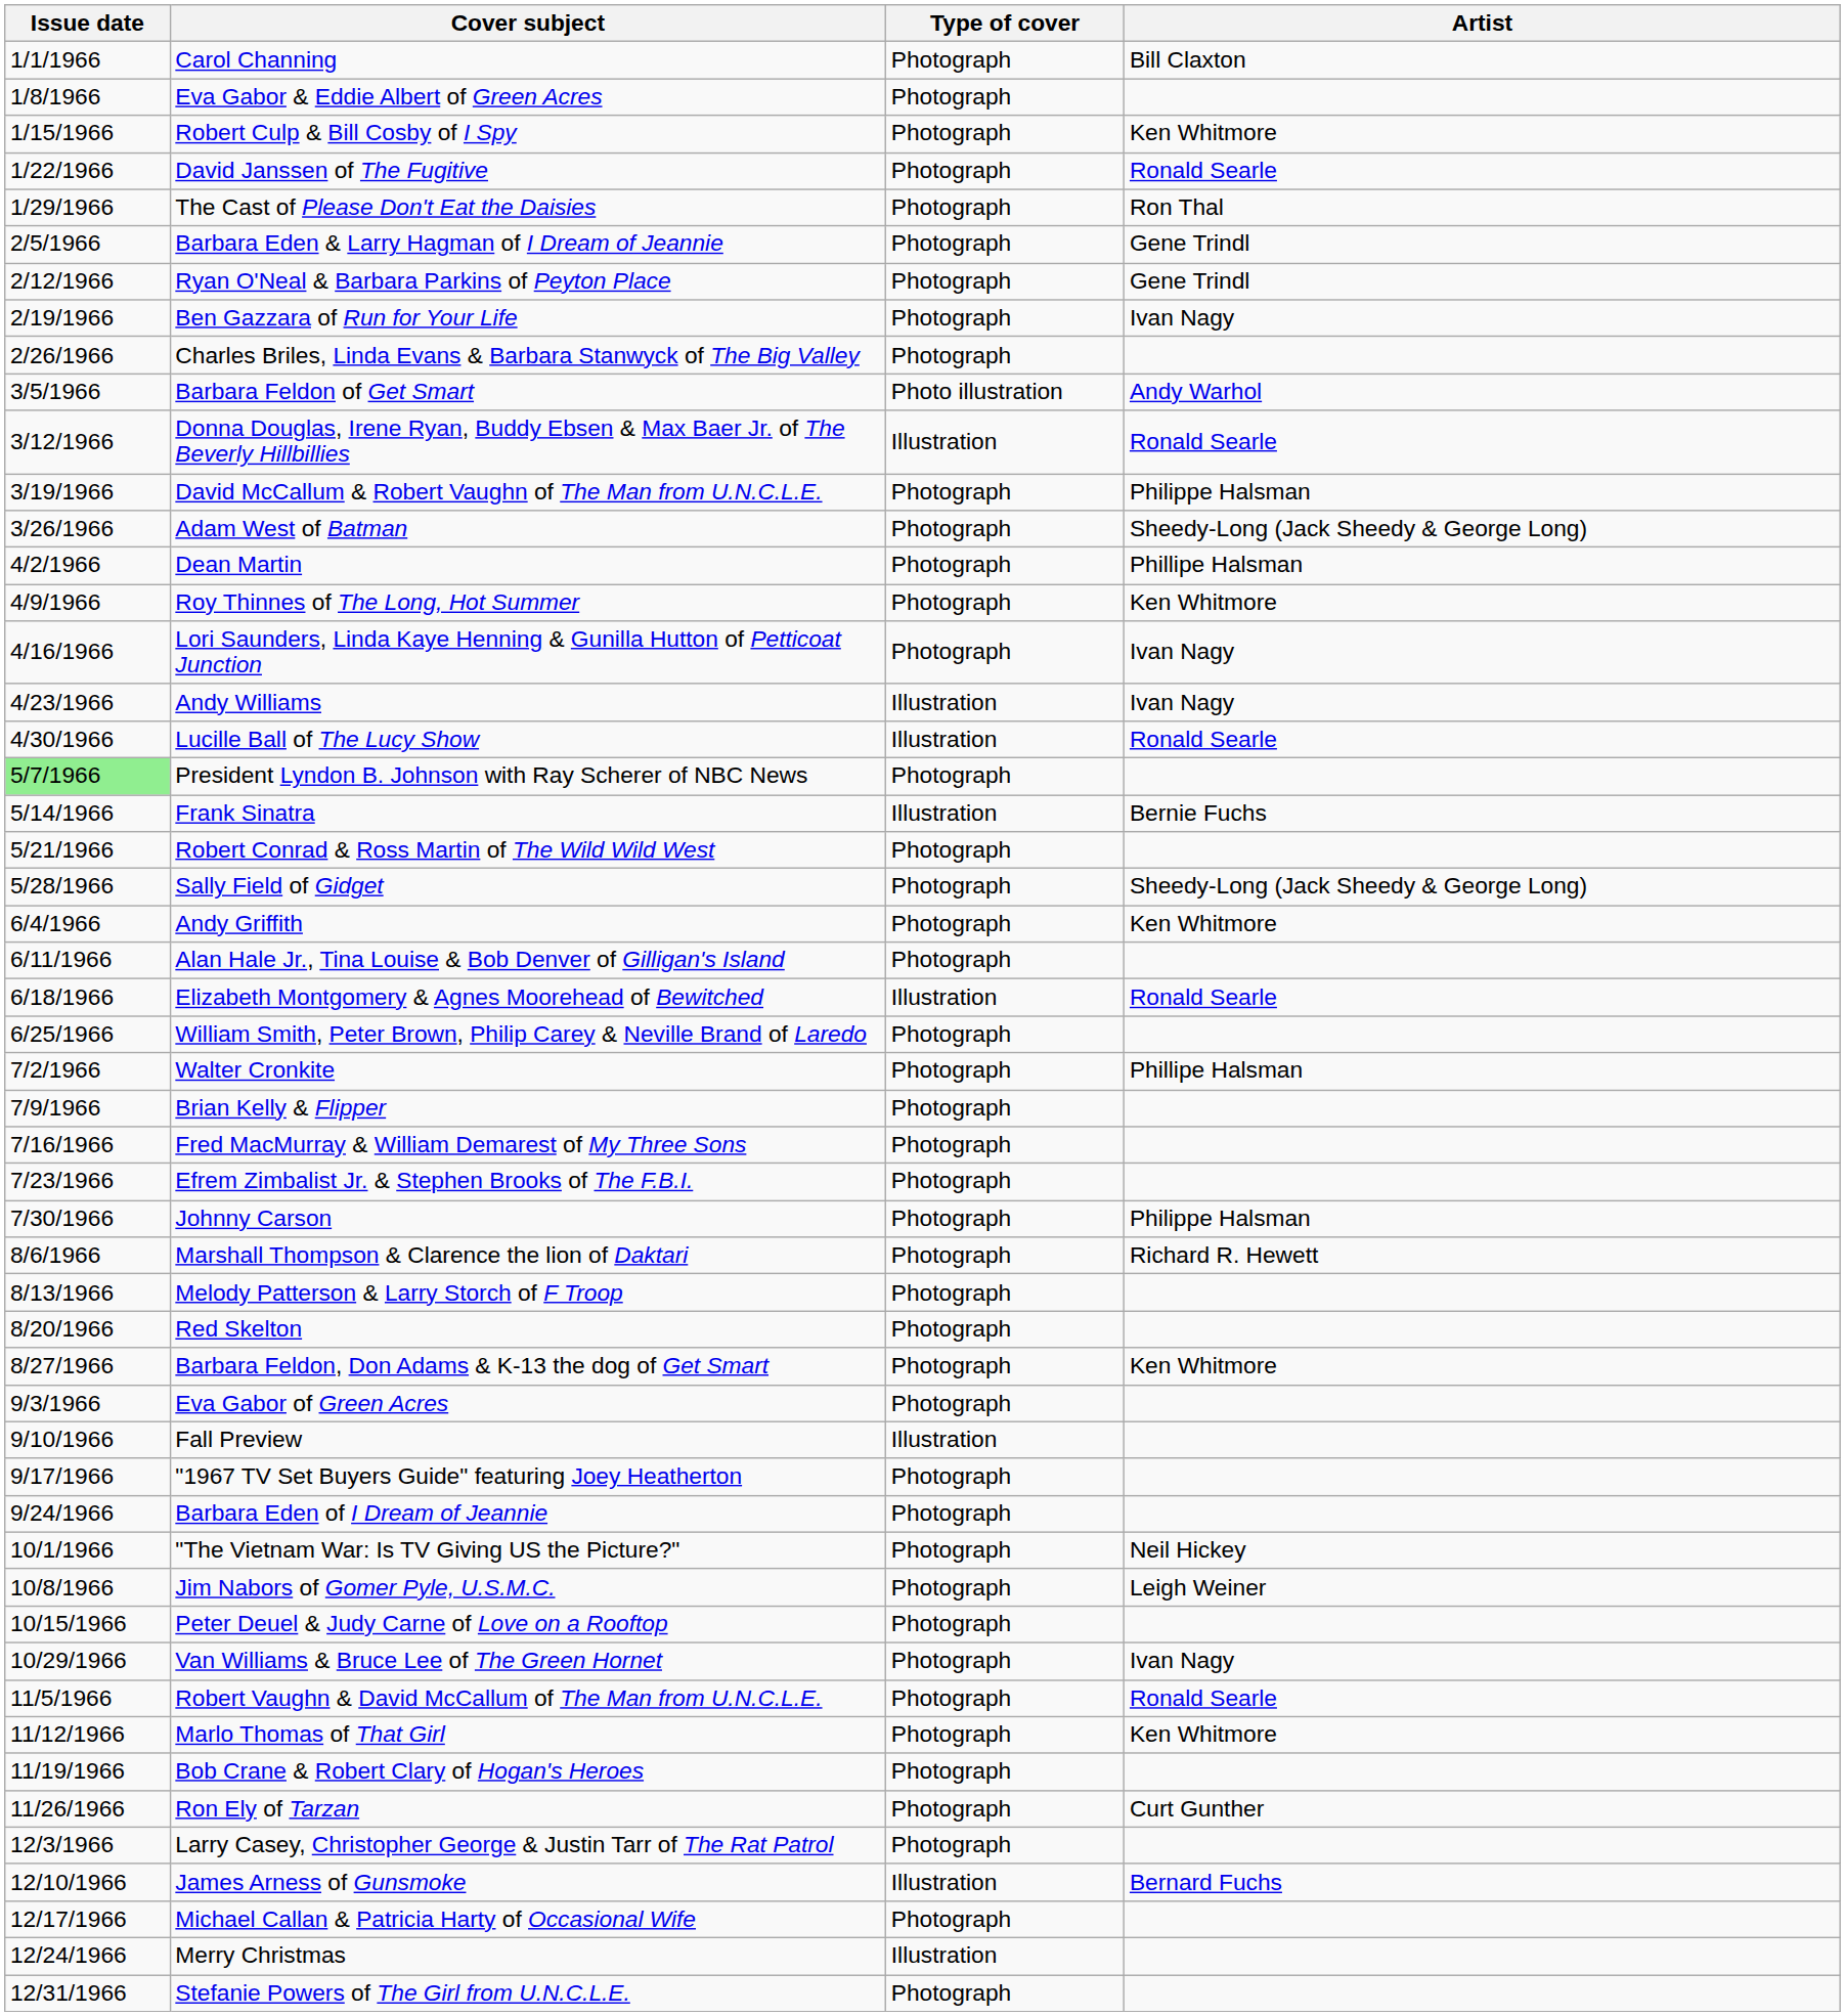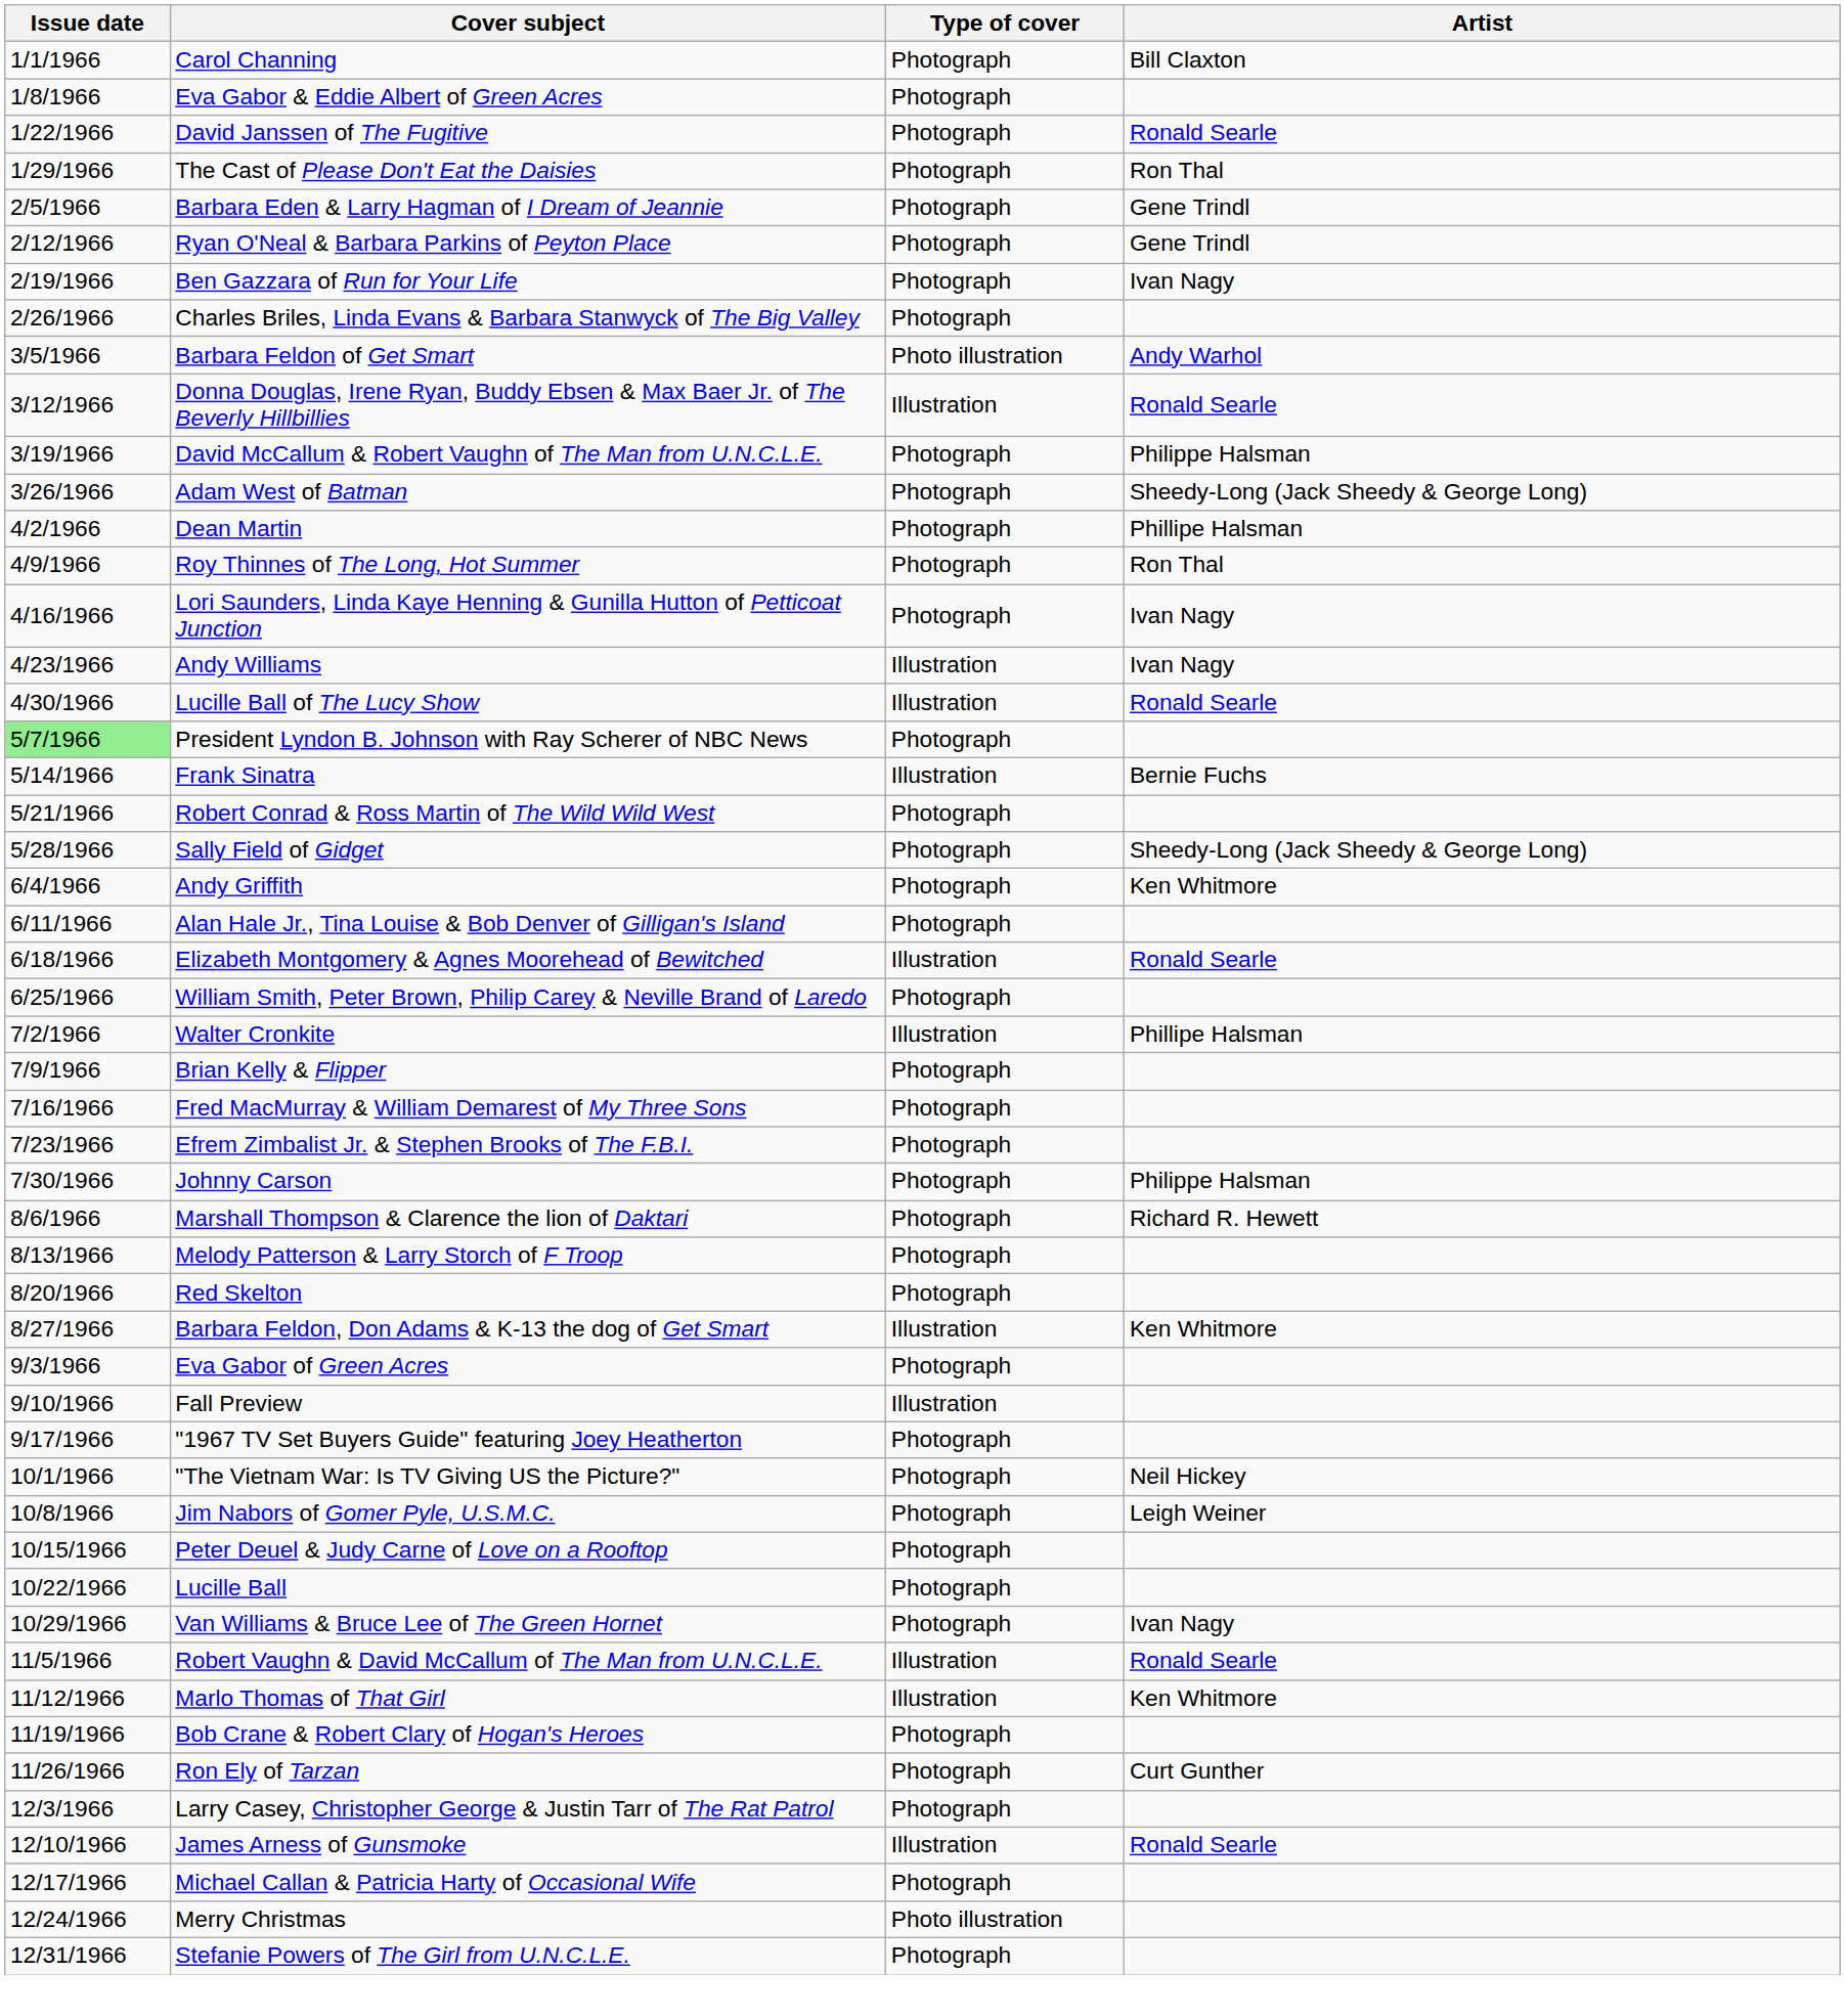- row: 1/15/1966 | Robert Culp & Bill Cosby of I Spy | Photograph | Ken Whitmore
Roy Thinnes of The Long, Hot Summer | Artist: Ken Whitmore -> Ron Thal
Walter Cronkite | Type of cover: Photograph -> Illustration
Barbara Feldon, Don Adams & K-13 the dog of Get Smart | Type of cover: Photograph -> Illustration
- row: 9/24/1966 | Barbara Eden of I Dream of Jeannie | Photograph
+ row: 10/22/1966 | Lucille Ball | Photograph
Robert Vaughn & David McCallum of The Man from U.N.C.L.E. | Type of cover: Photograph -> Illustration
Marlo Thomas of That Girl | Type of cover: Photograph -> Illustration
James Arness of Gunsmoke | Artist: Bernard Fuchs -> Ronald Searle
Merry Christmas | Type of cover: Illustration -> Photo illustration
